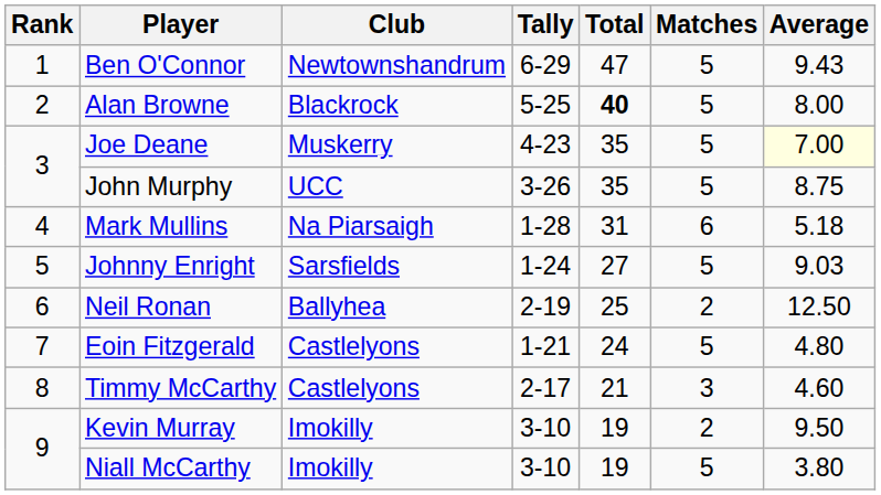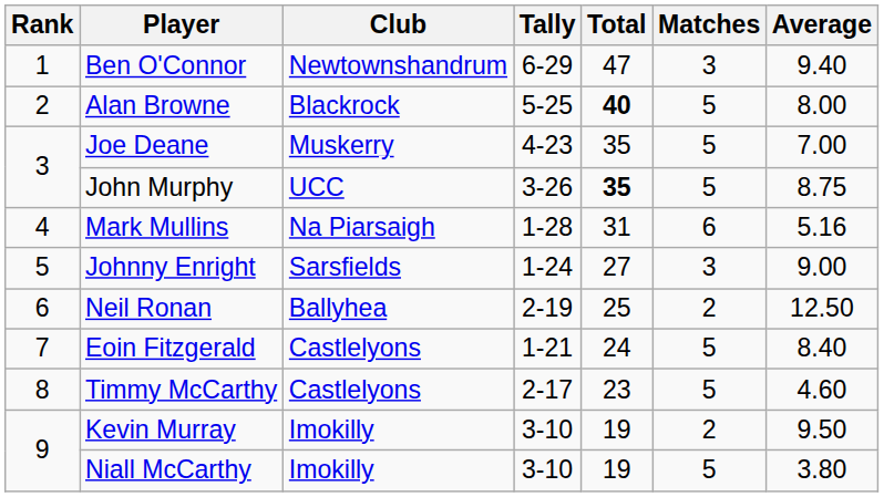Ben O'Connor | Matches: 5 -> 3
Ben O'Connor | Average: 9.43 -> 9.40
Joe Deane | Average: lightyellow background -> no background
John Murphy | Total: normal -> bold
Mark Mullins | Average: 5.18 -> 5.16
Johnny Enright | Matches: 5 -> 3
Johnny Enright | Average: 9.03 -> 9.00
Eoin Fitzgerald | Average: 4.80 -> 8.40
Timmy McCarthy | Total: 21 -> 23
Timmy McCarthy | Matches: 3 -> 5
